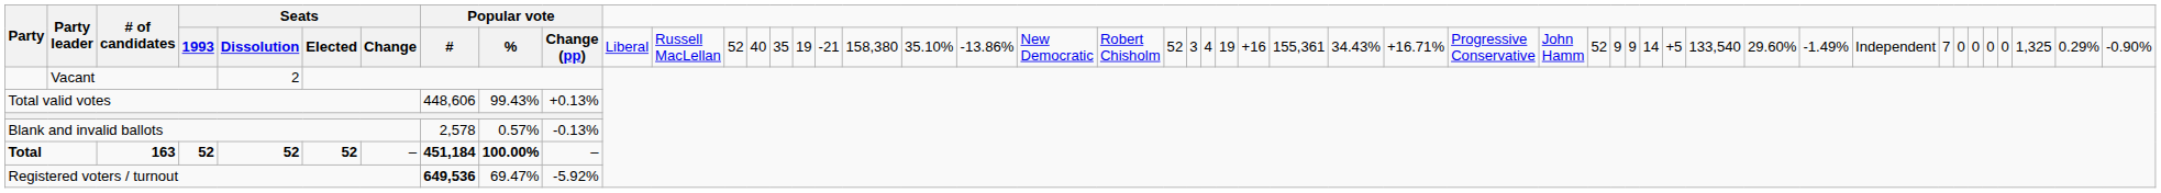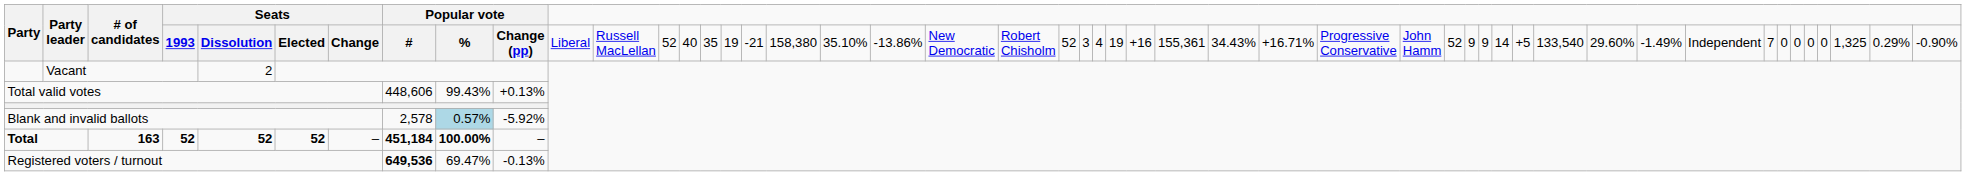Blank and invalid ballots | column 10: no background -> lightblue background
Blank and invalid ballots | column 11: -0.13% -> -5.92%
Registered voters / turnout | column 11: -5.92% -> -0.13%
